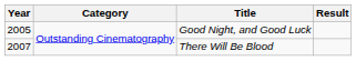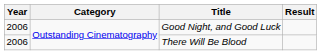Good Night, and Good Luck | Year: 2005 -> 2006
There Will Be Blood | Year: 2007 -> 2006
